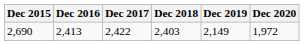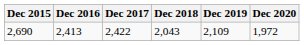2,690 | Dec 2018: 2,403 -> 2,043
2,690 | Dec 2019: 2,149 -> 2,109
